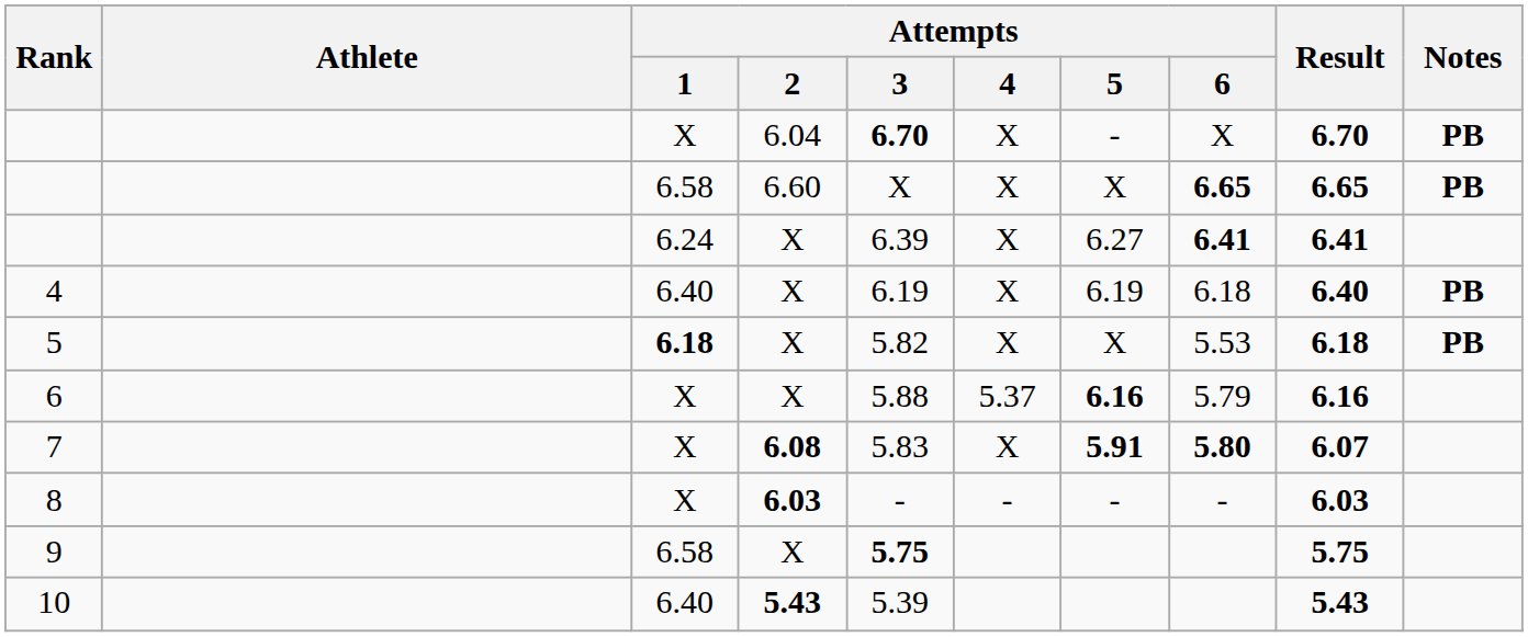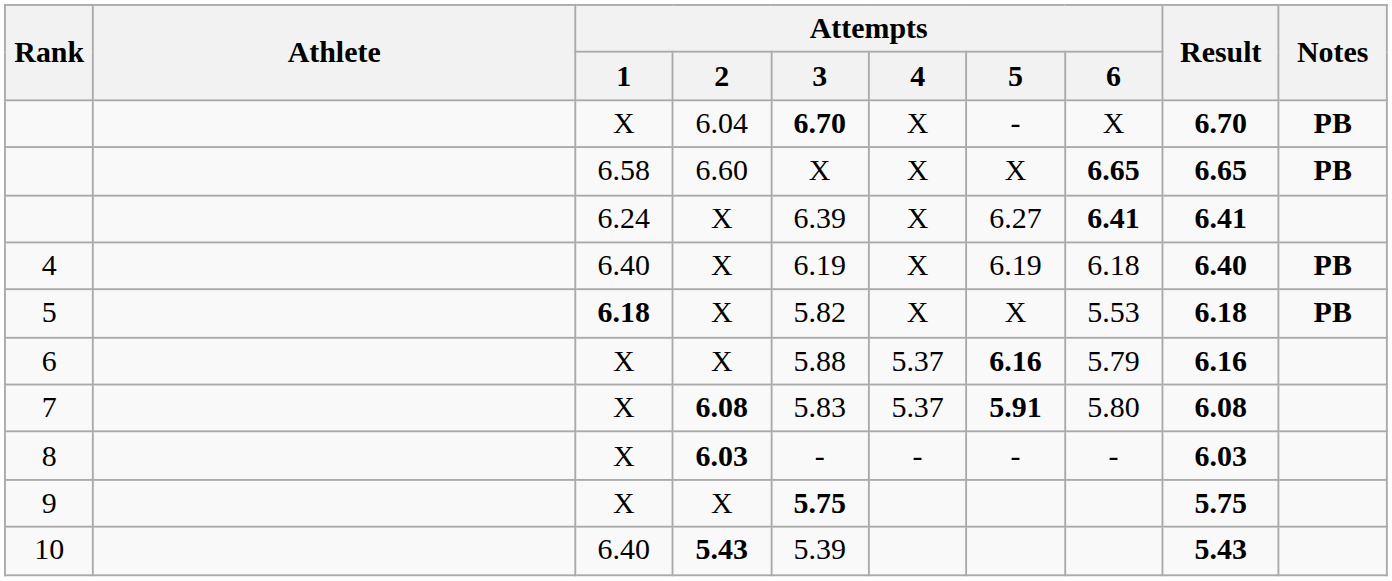7 | Attempts / 4: X -> 5.37
7 | Attempts / 6: bold -> normal
7 | Result: 6.07 -> 6.08
9 | Attempts / 1: 6.58 -> X
